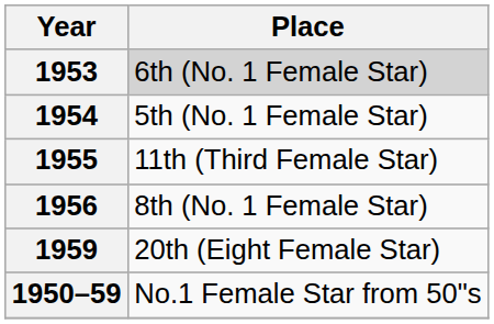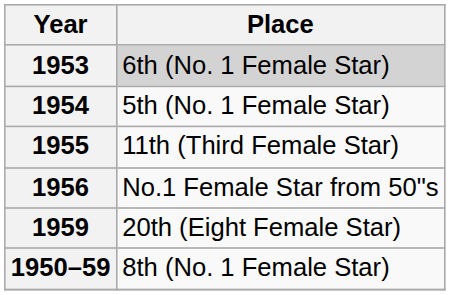1956 | Place: 8th (No. 1 Female Star) -> No.1 Female Star from 50"s
1950–59 | Place: No.1 Female Star from 50"s -> 8th (No. 1 Female Star)
